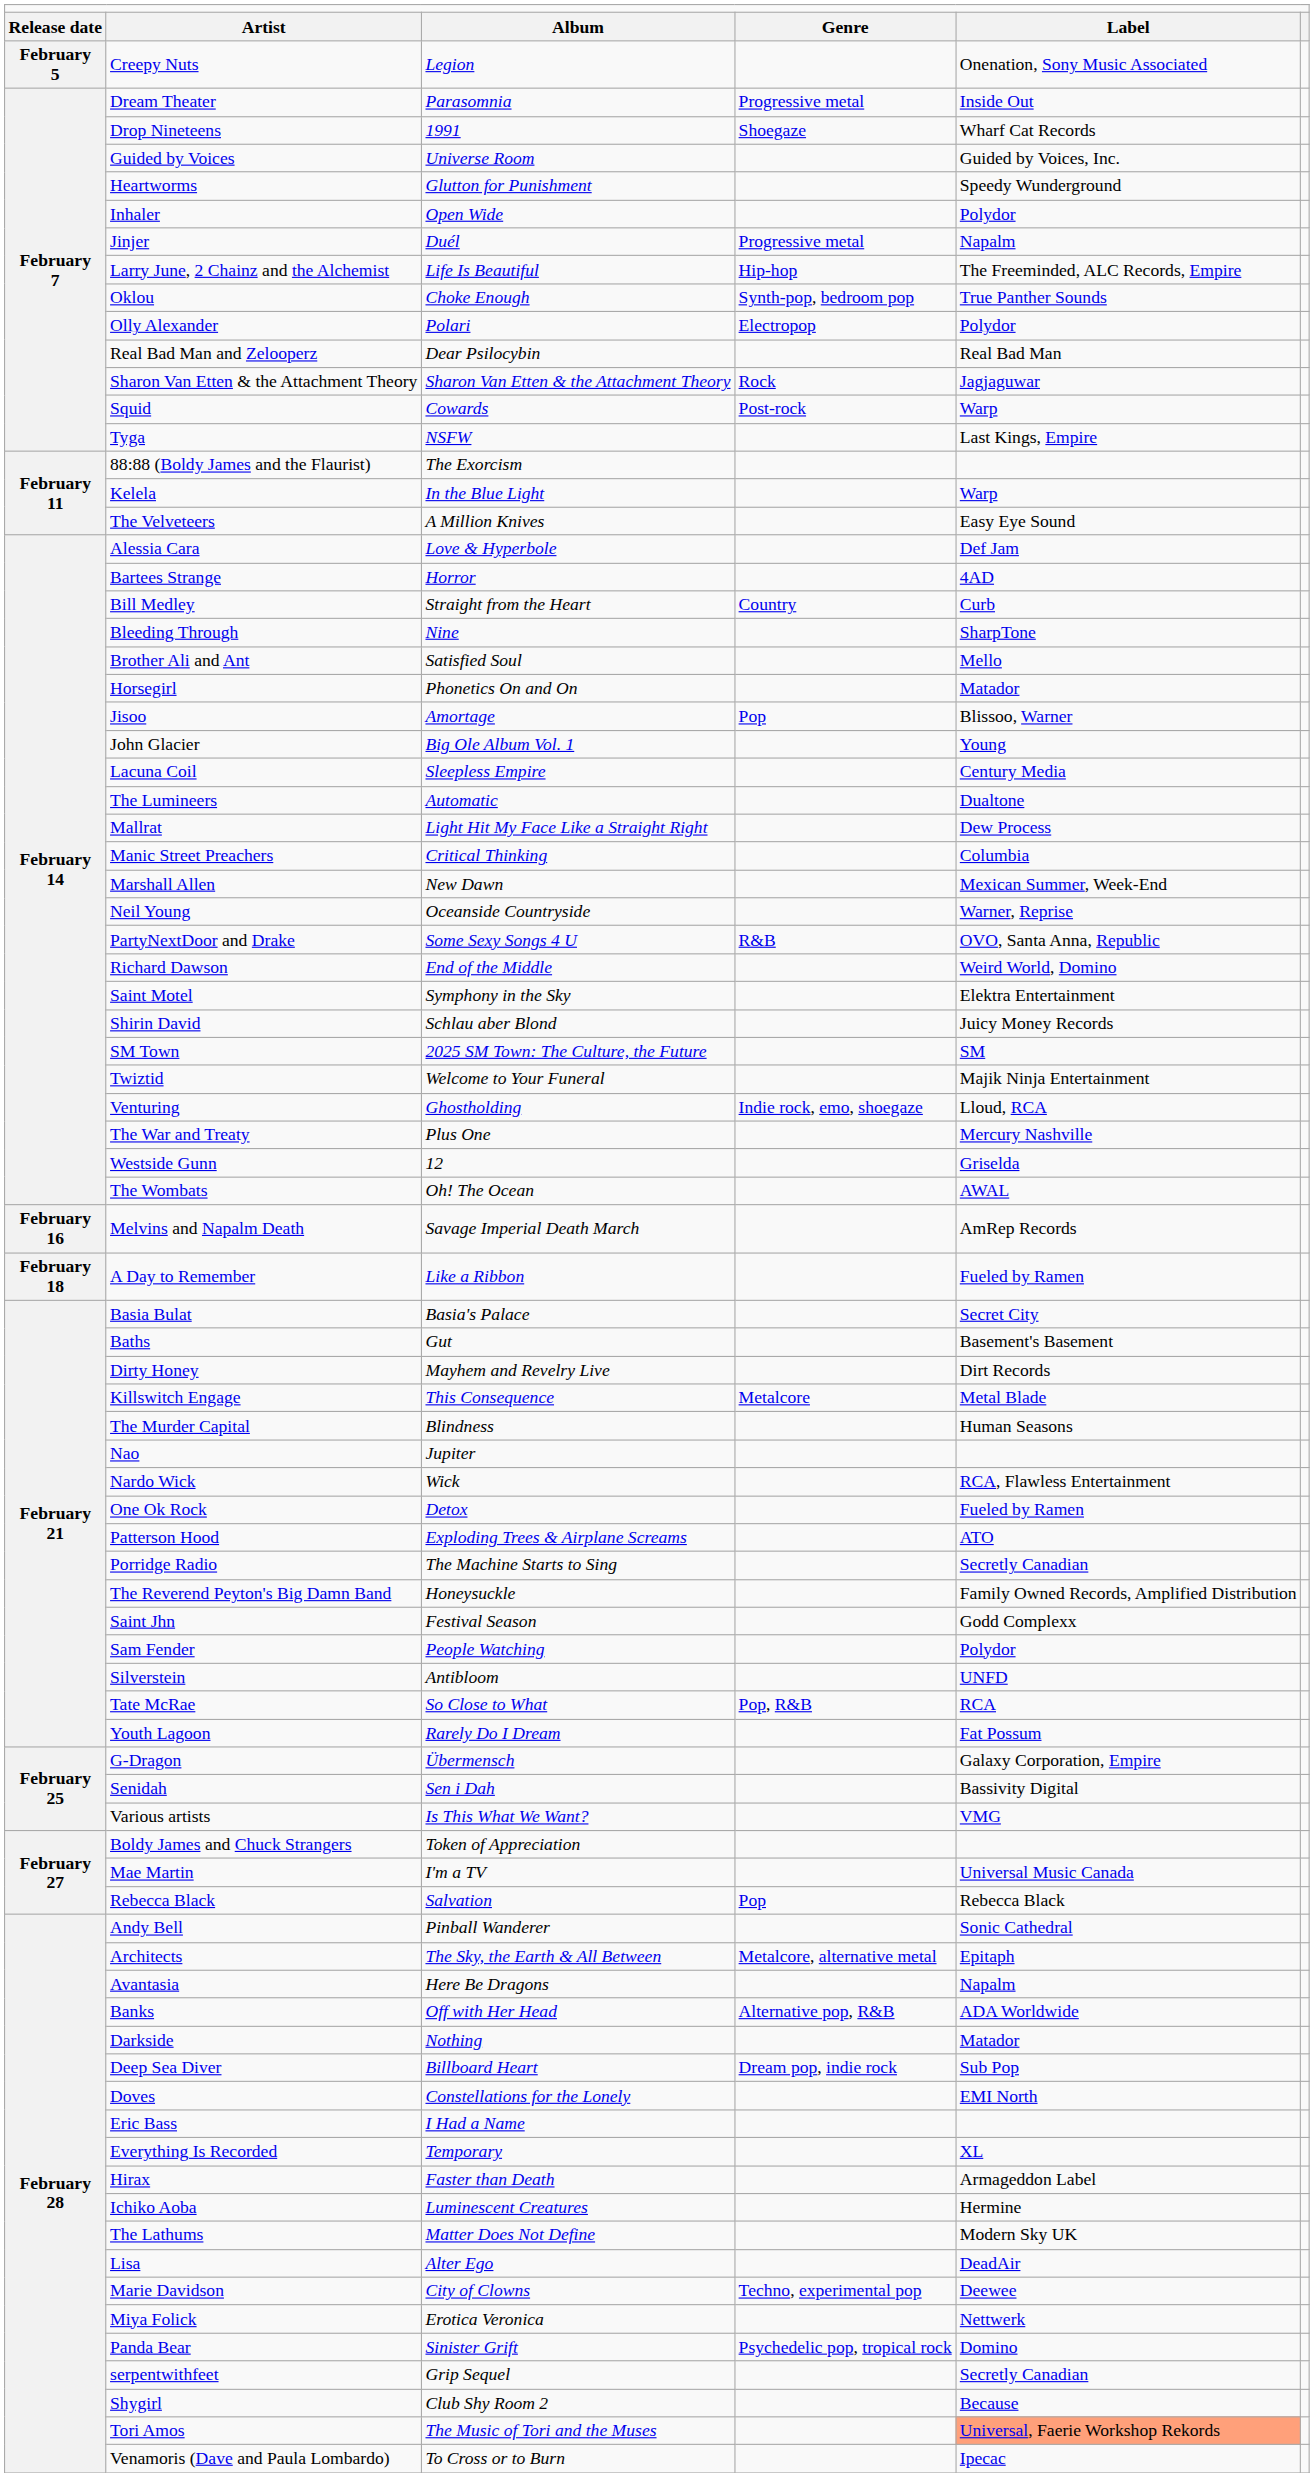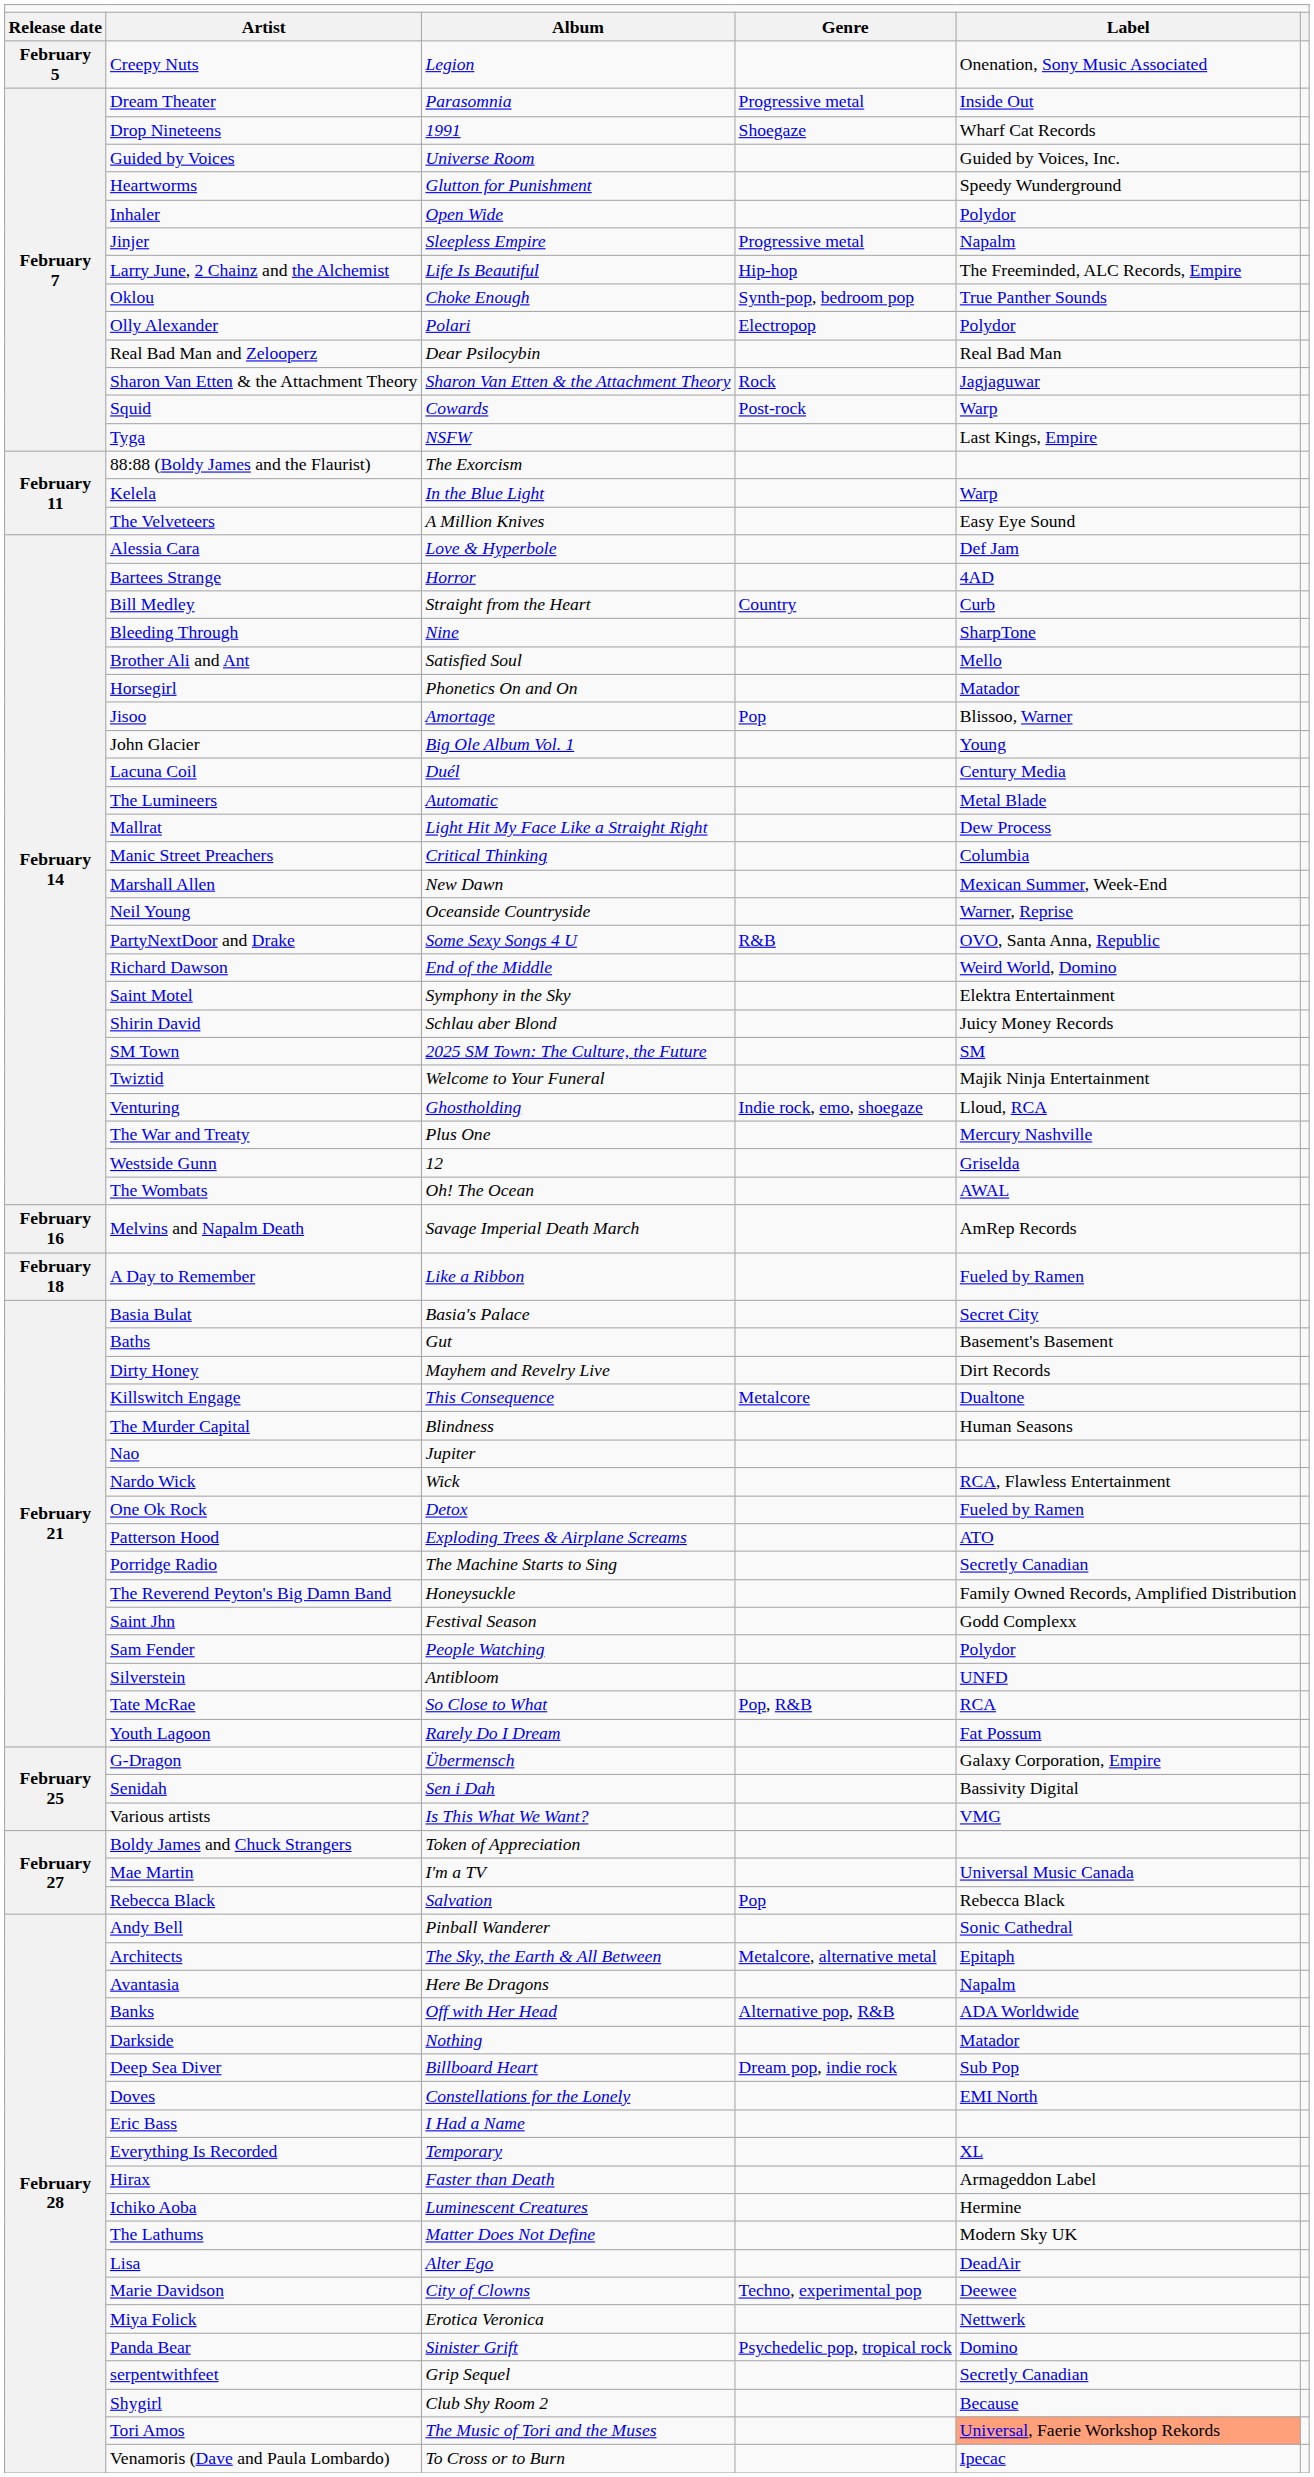Jinjer | column 3: Duél -> Sleepless Empire
Lacuna Coil | column 3: Sleepless Empire -> Duél
The Lumineers | column 5: Dualtone -> Metal Blade
Killswitch Engage | column 5: Metal Blade -> Dualtone
